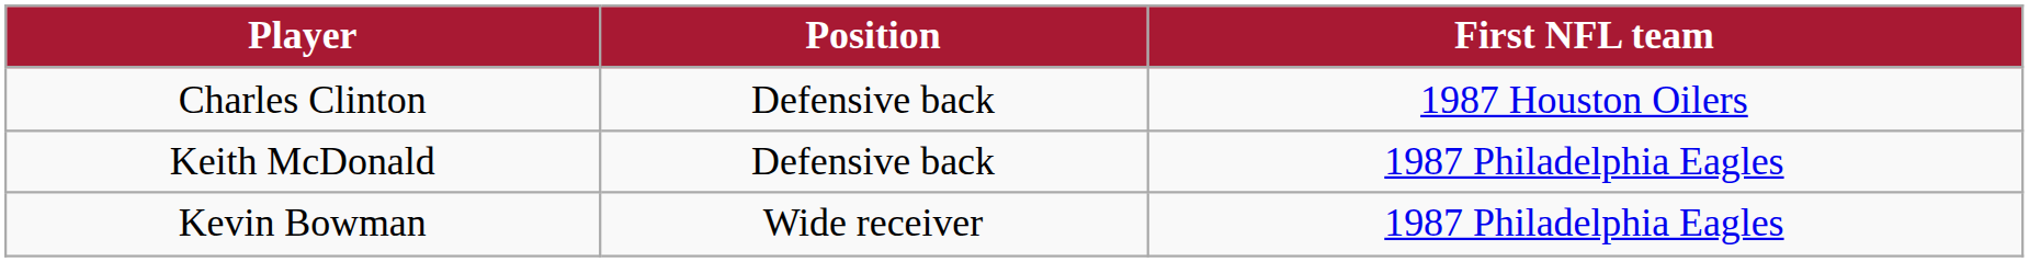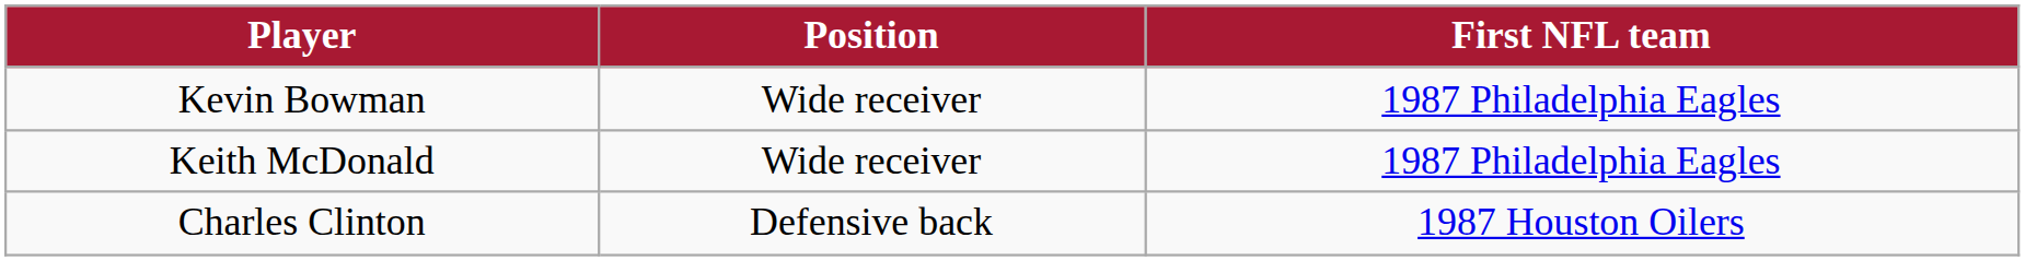rows swapped: Charles Clinton <-> Kevin Bowman
Keith McDonald | Position: Defensive back -> Wide receiver
